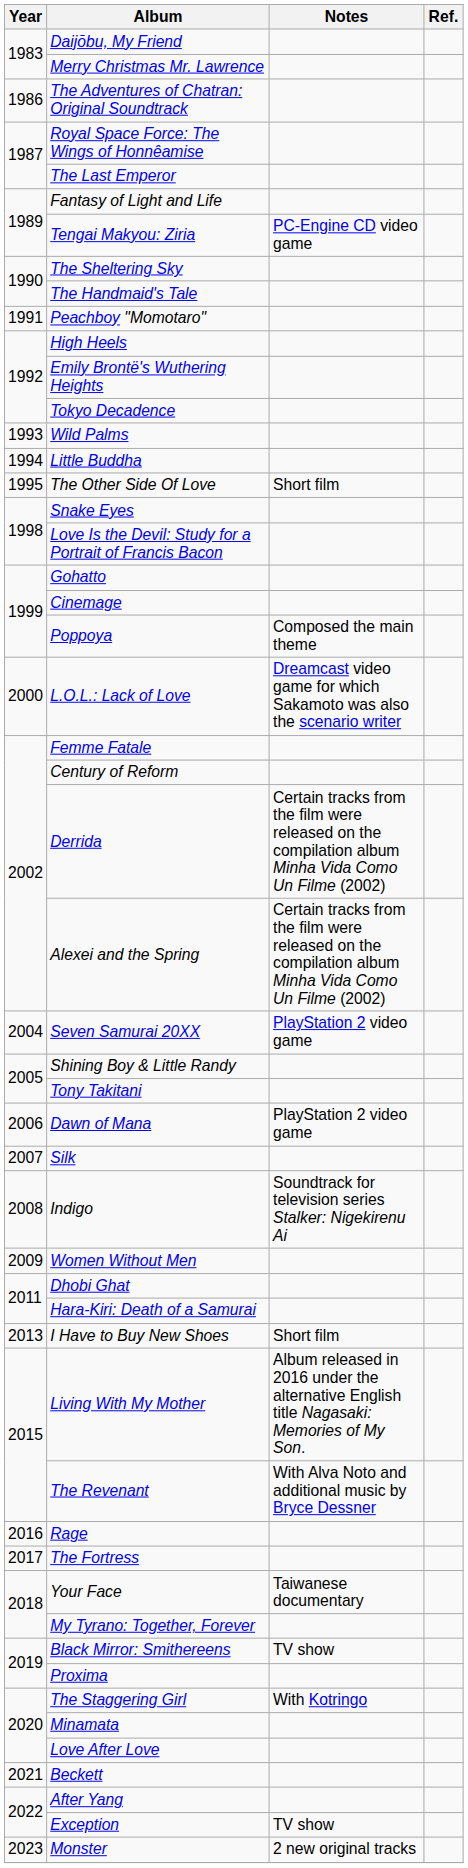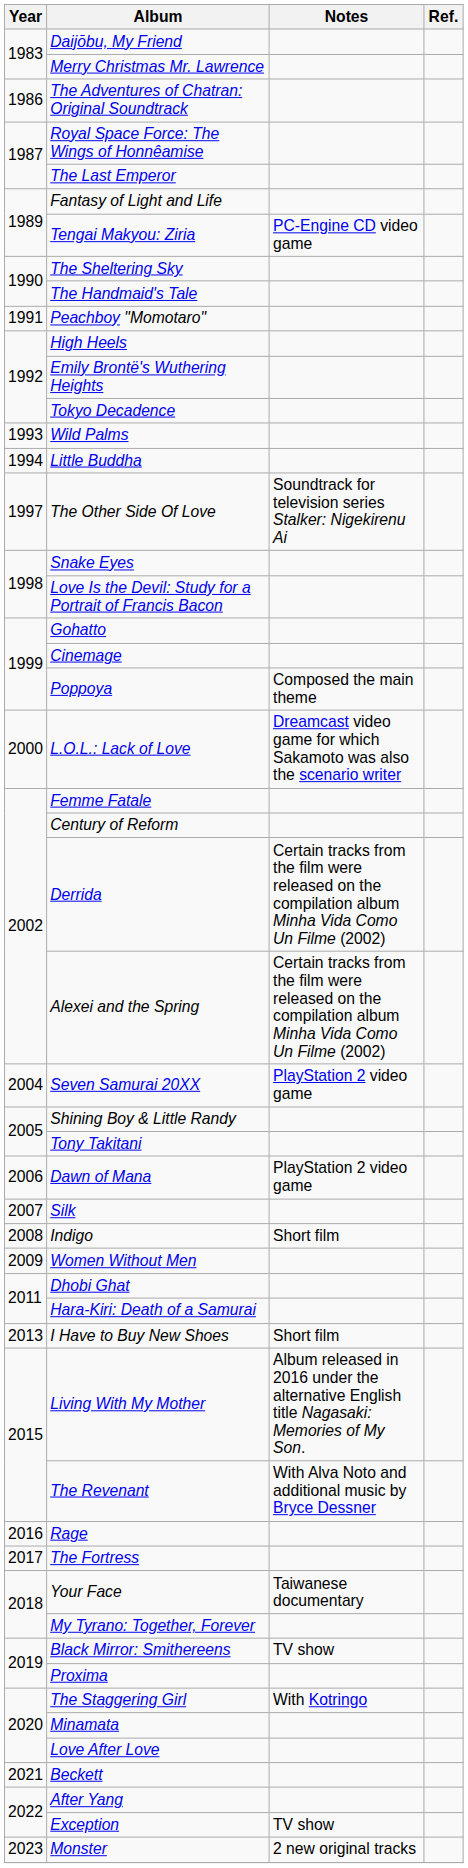The Other Side Of Love | Year: 1995 -> 1997
The Other Side Of Love | Notes: Short film -> Soundtrack for television series Stalker: Nigekirenu Ai
Indigo | Notes: Soundtrack for television series Stalker: Nigekirenu Ai -> Short film
